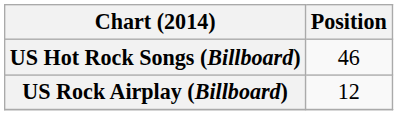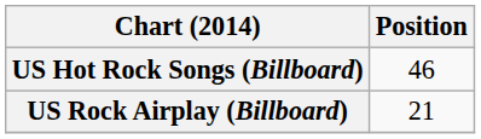US Rock Airplay (Billboard) | Position: 12 -> 21
